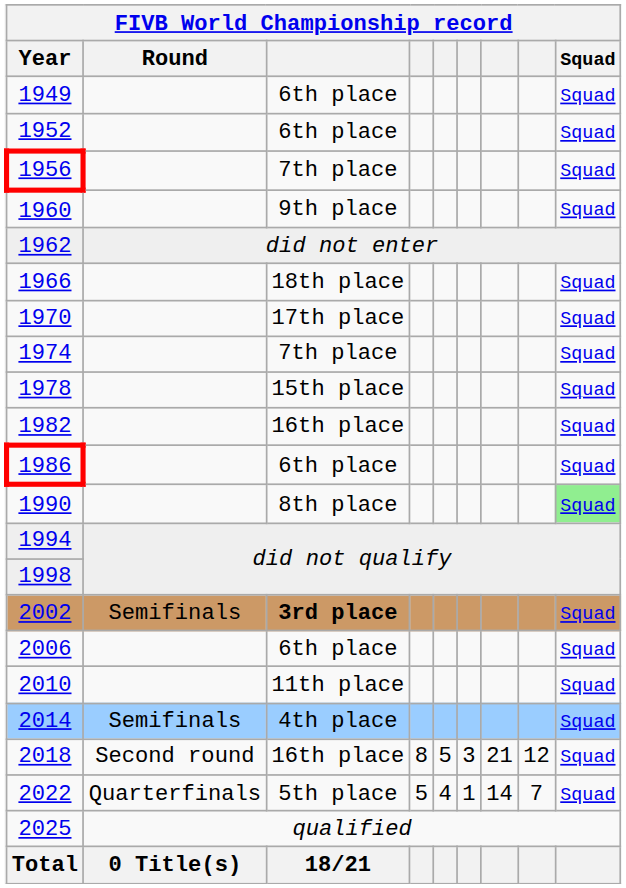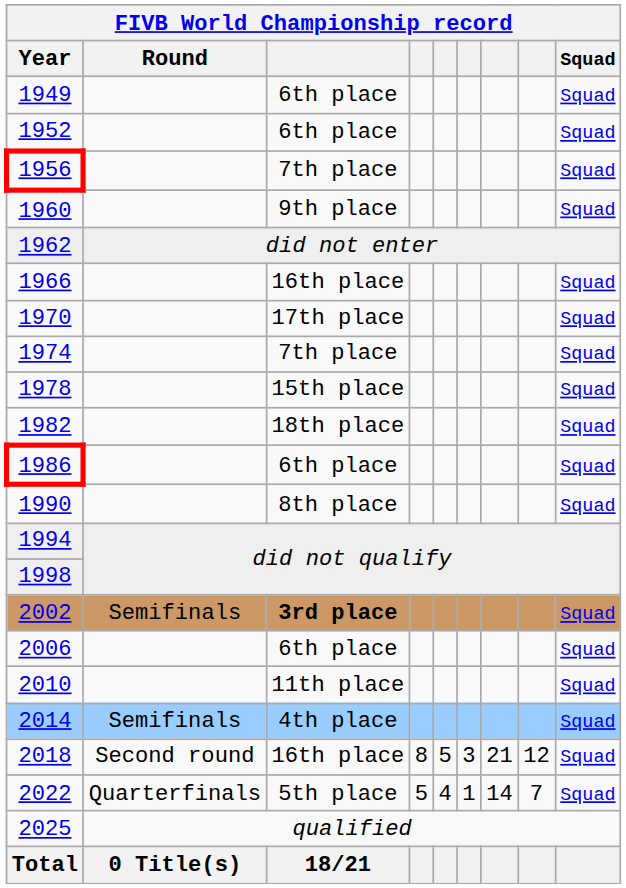1966 | column 3: 18th place -> 16th place
1982 | column 3: 16th place -> 18th place
1990 | Squad: lightgreen background -> no background
